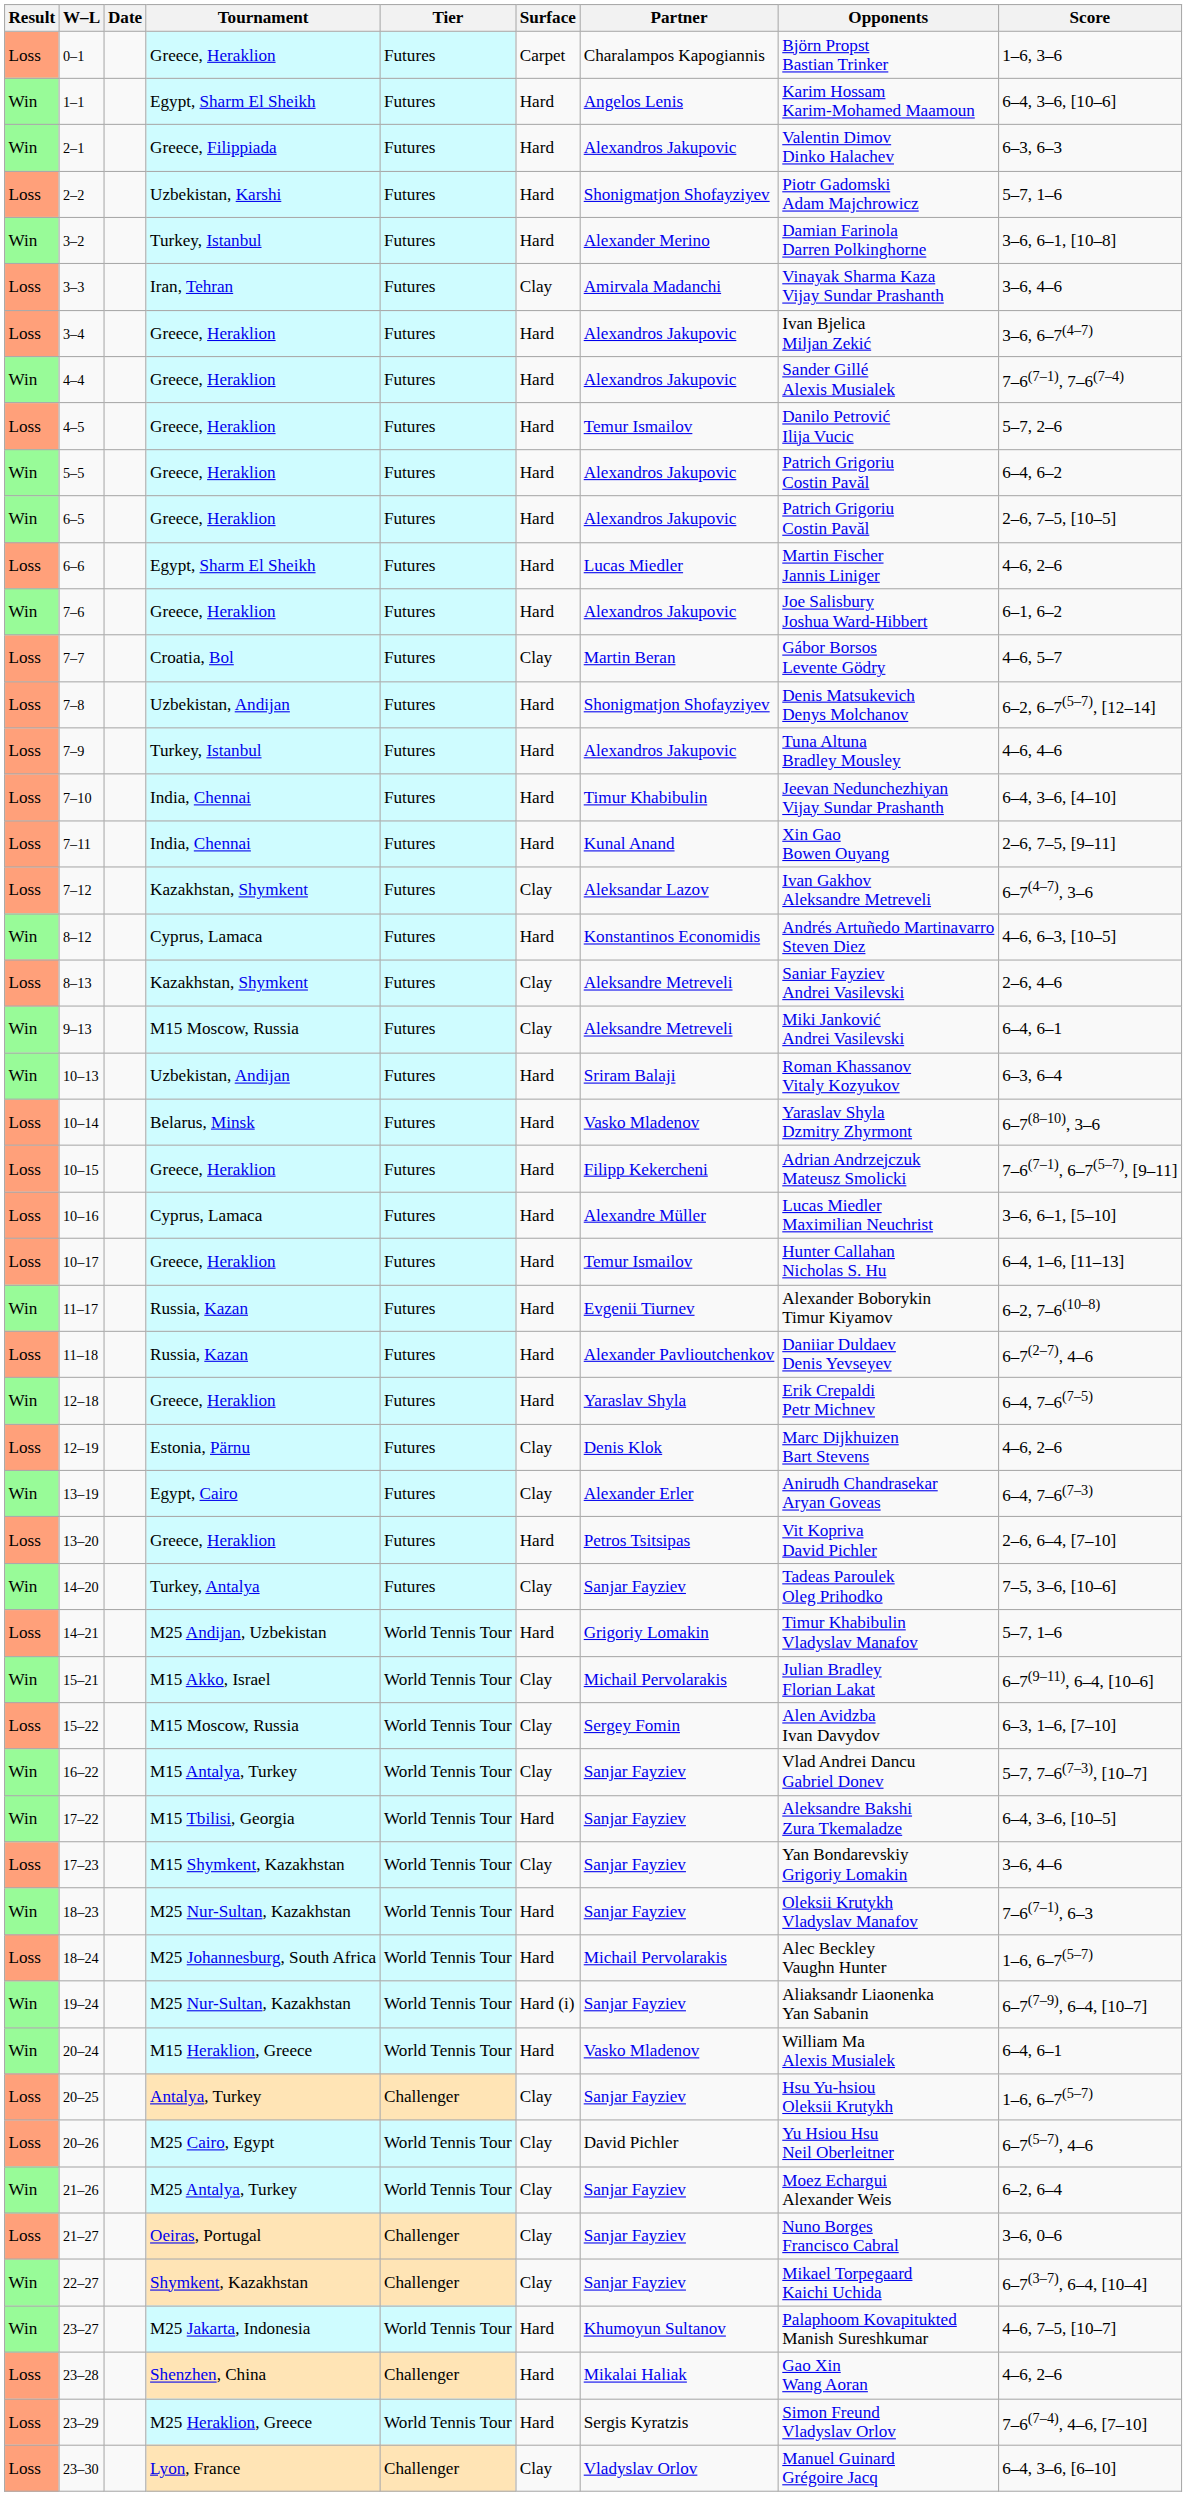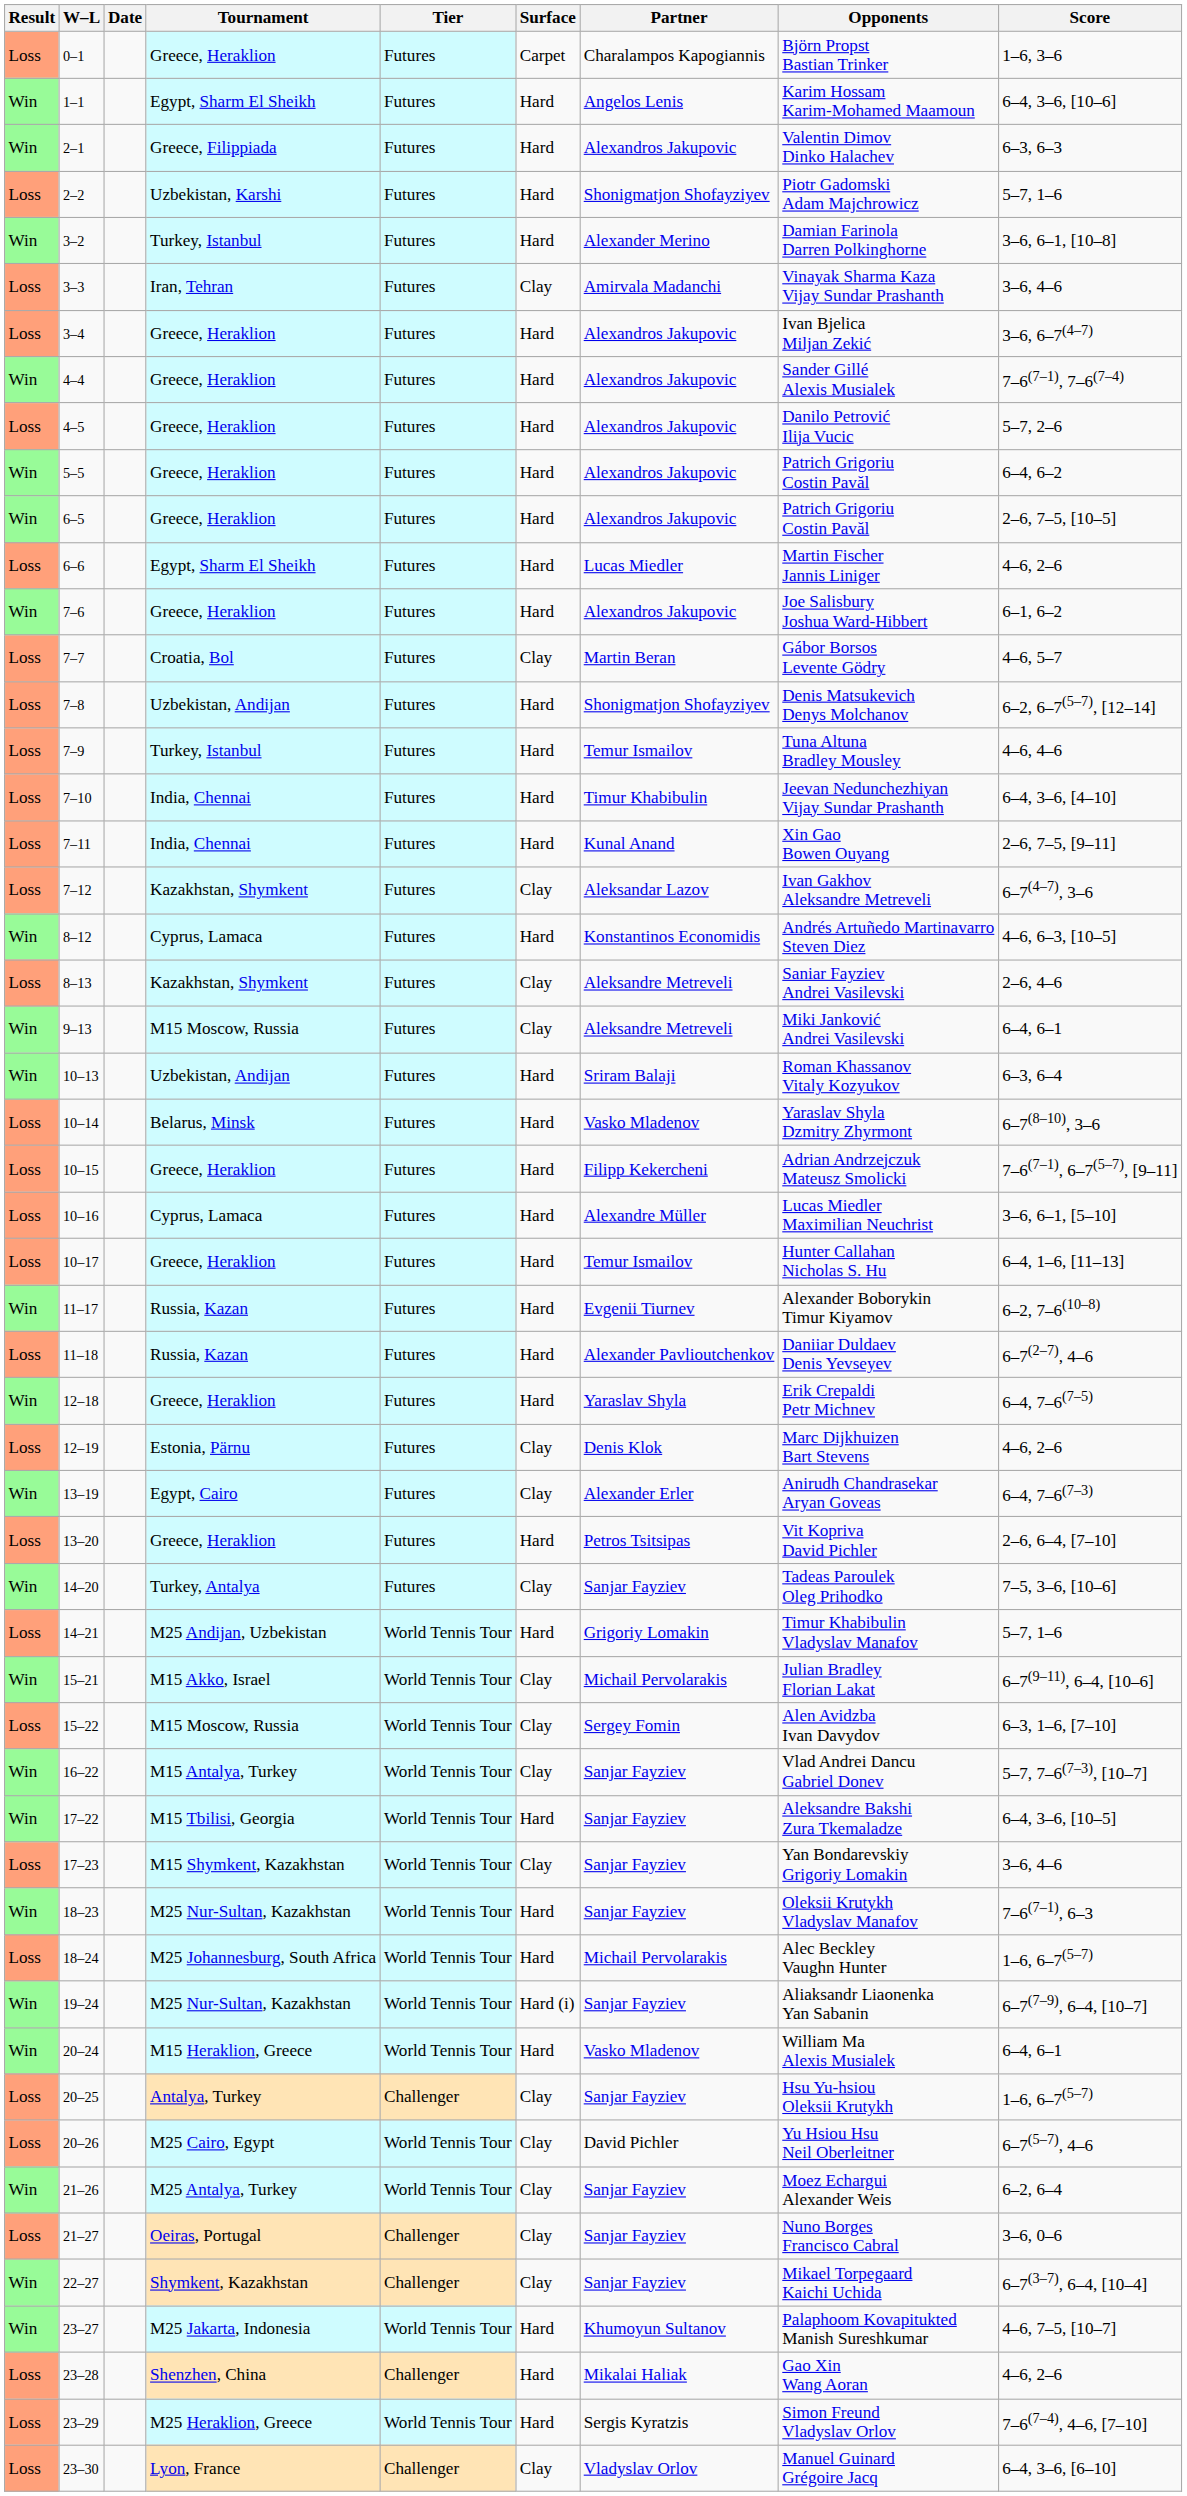4–5 | Partner: Temur Ismailov -> Alexandros Jakupovic
7–9 | Partner: Alexandros Jakupovic -> Temur Ismailov
